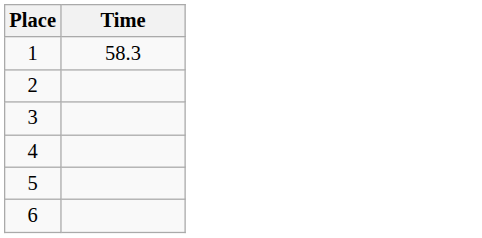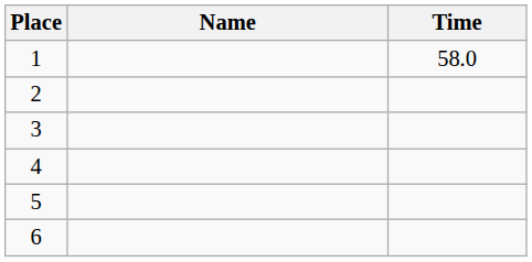+ column: Name
1 | Time: 58.3 -> 58.0
